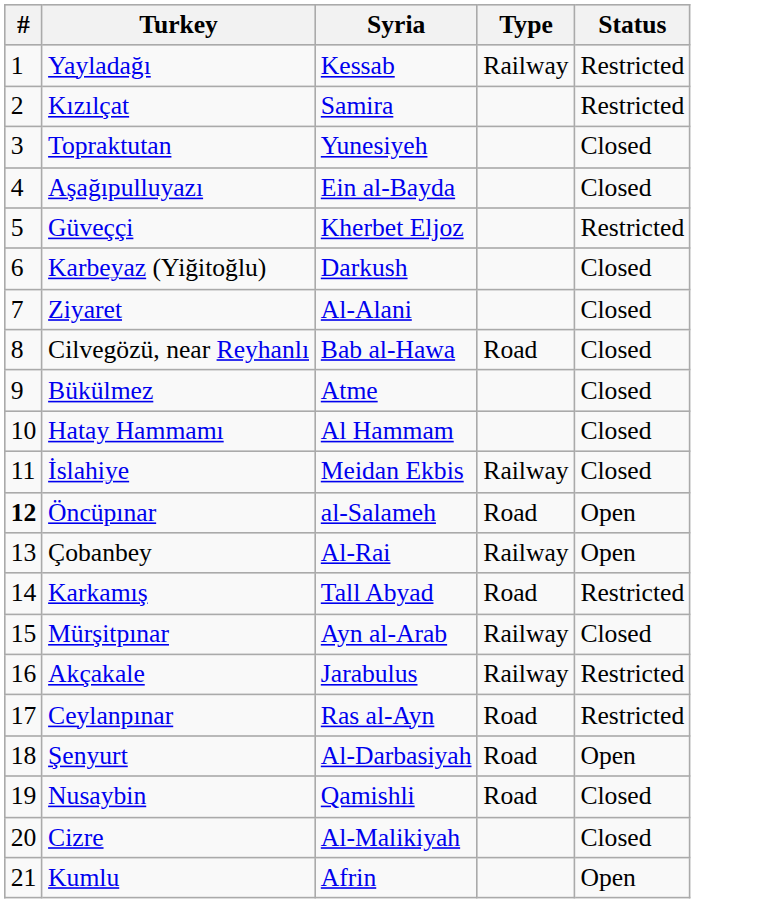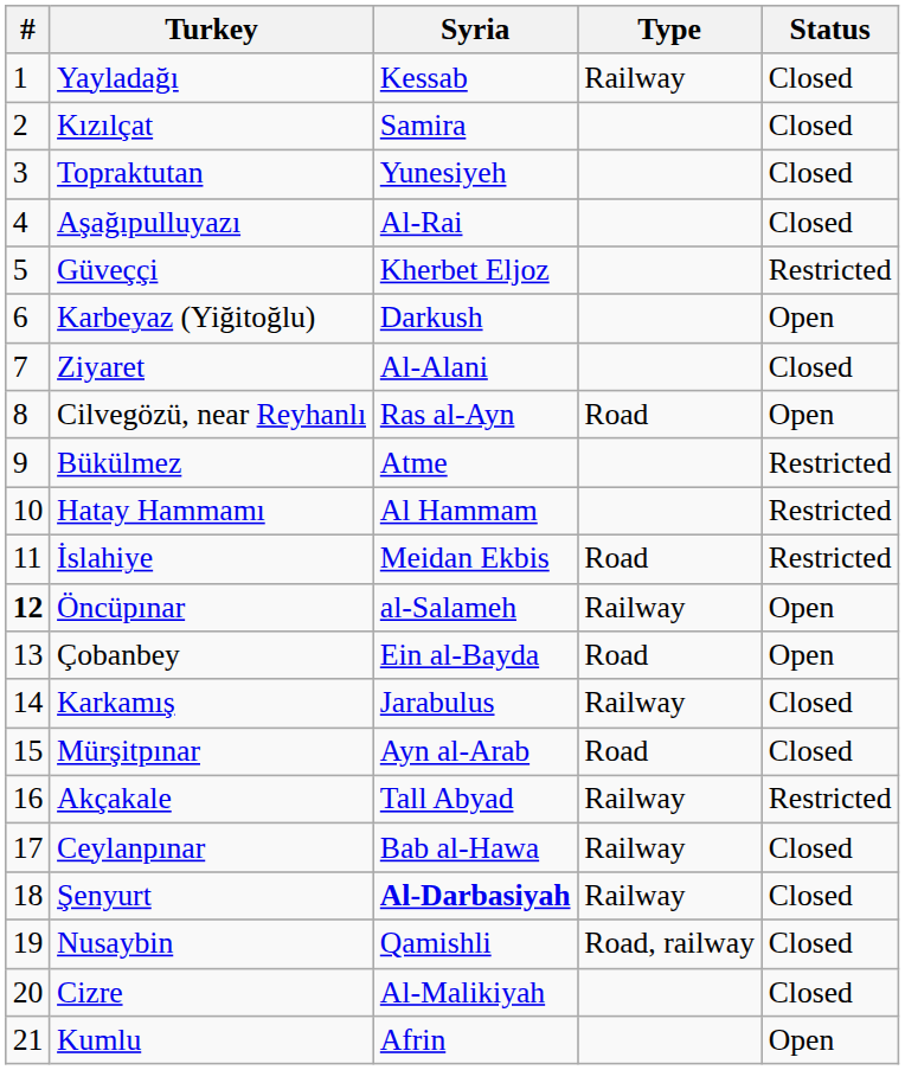Yayladağı | Status: Restricted -> Closed
Kızılçat | Status: Restricted -> Closed
Aşağıpulluyazı | Syria: Ein al-Bayda -> Al-Rai
Karbeyaz (Yiğitoğlu) | Status: Closed -> Open
Cilvegözü, near Reyhanlı | Syria: Bab al-Hawa -> Ras al-Ayn
Cilvegözü, near Reyhanlı | Status: Closed -> Open
Bükülmez | Status: Closed -> Restricted
Hatay Hammamı | Status: Closed -> Restricted
İslahiye | Type: Railway -> Road
İslahiye | Status: Closed -> Restricted
Öncüpınar | Type: Road -> Railway
Çobanbey | Syria: Al-Rai -> Ein al-Bayda
Çobanbey | Type: Railway -> Road
Karkamış | Syria: Tall Abyad -> Jarabulus
Karkamış | Type: Road -> Railway
Karkamış | Status: Restricted -> Closed
Mürşitpınar | Type: Railway -> Road
Akçakale | Syria: Jarabulus -> Tall Abyad
Ceylanpınar | Syria: Ras al-Ayn -> Bab al-Hawa
Ceylanpınar | Type: Road -> Railway
Ceylanpınar | Status: Restricted -> Closed
Şenyurt | Syria: normal -> bold
Şenyurt | Type: Road -> Railway
Şenyurt | Status: Open -> Closed
Nusaybin | Type: Road -> Road, railway
